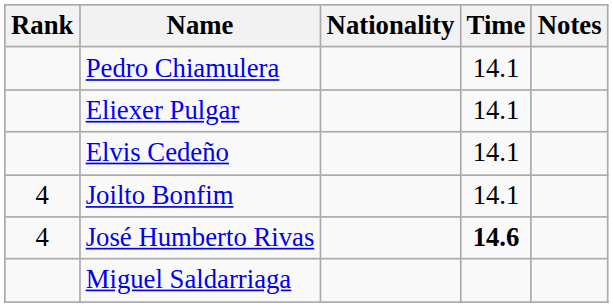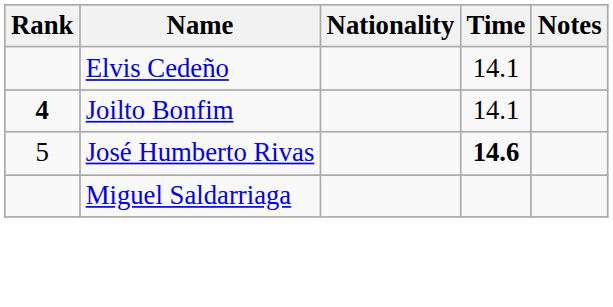- row: Pedro Chiamulera | 14.1
- row: Eliexer Pulgar | 14.1
Joilto Bonfim | Rank: normal -> bold
José Humberto Rivas | Rank: 4 -> 5
